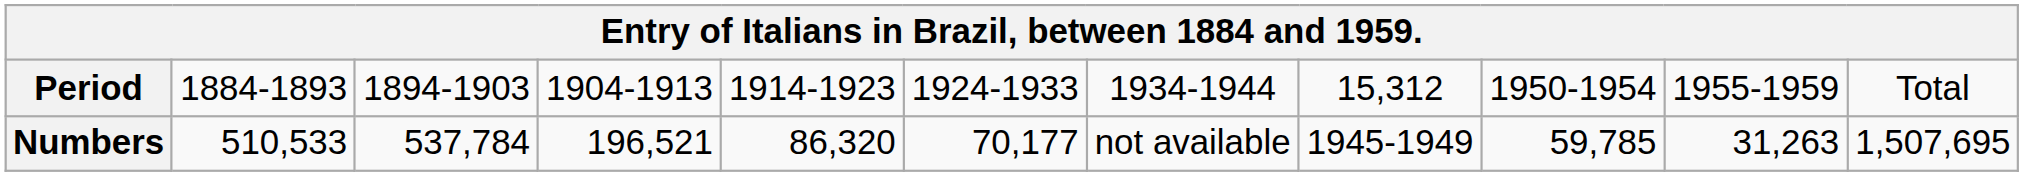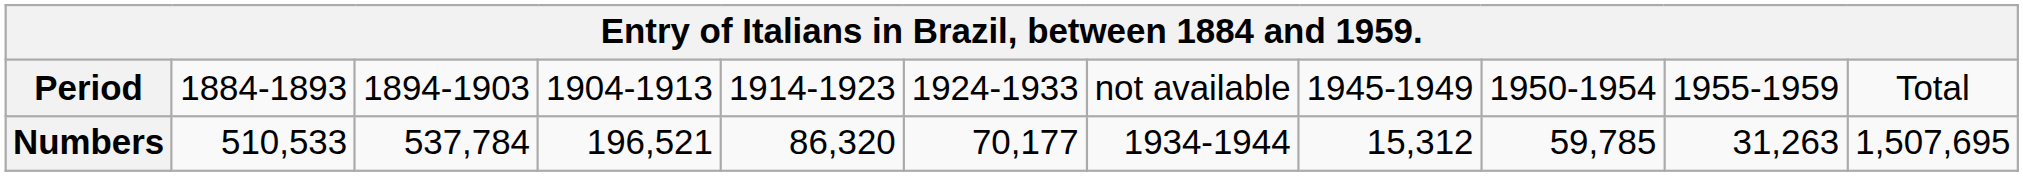Period | column 7: 1934-1944 -> not available
Period | column 8: 15,312 -> 1945-1949
Numbers | column 7: not available -> 1934-1944
Numbers | column 8: 1945-1949 -> 15,312
